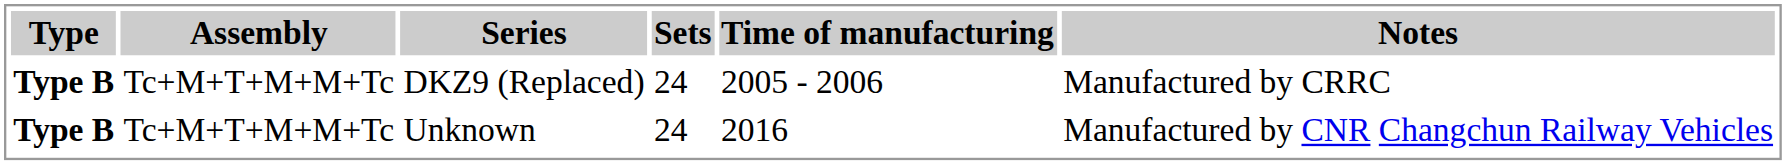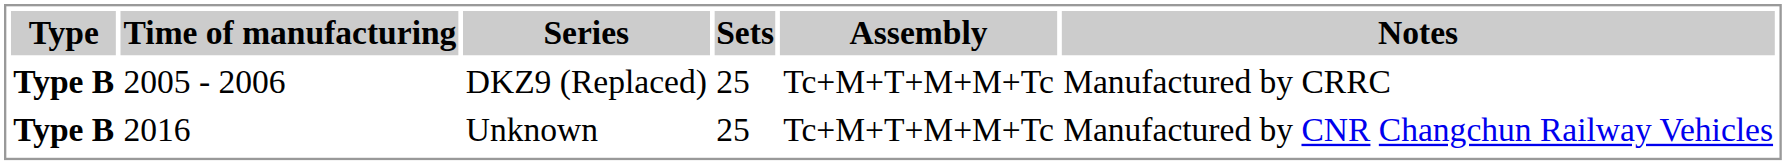columns swapped: Time of manufacturing <-> Assembly
DKZ9 (Replaced) | Sets: 24 -> 25
Unknown | Sets: 24 -> 25
